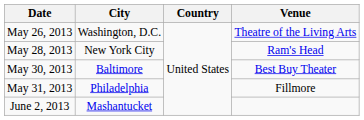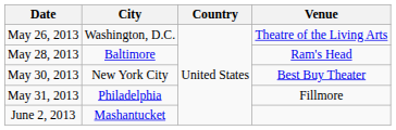May 28, 2013 | City: New York City -> Baltimore
May 30, 2013 | City: Baltimore -> New York City
